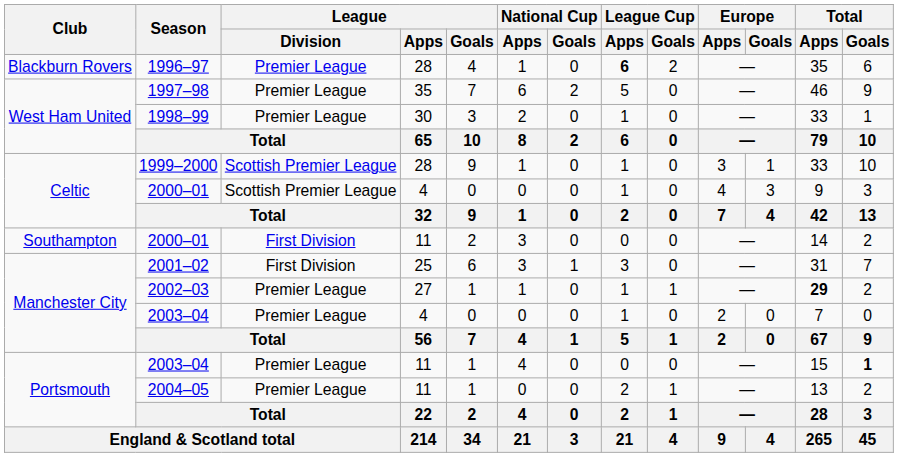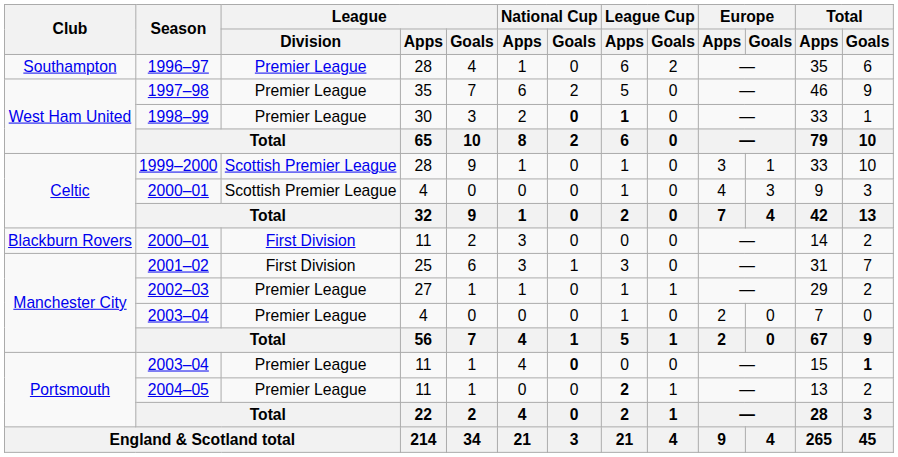1996–97 | Club: Blackburn Rovers -> Southampton
1996–97 | League Cup / Apps: bold -> normal
1998–99 | National Cup / Goals: normal -> bold
1998–99 | League Cup / Apps: normal -> bold
2000–01 / 11 | Club: Southampton -> Blackburn Rovers
2002–03 | Total / Apps: bold -> normal
2003–04 / 11 | National Cup / Goals: normal -> bold
2004–05 | League Cup / Apps: normal -> bold
